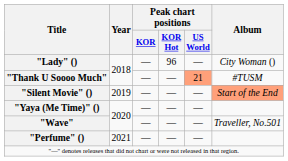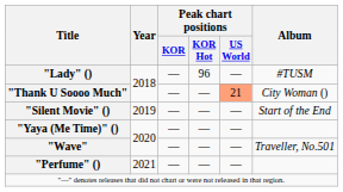"Lady" () | Album: City Woman () -> #TUSM
"Thank U Soooo Much" | Album: #TUSM -> City Woman ()
"Silent Movie" () | Album: lightsalmon background -> no background
